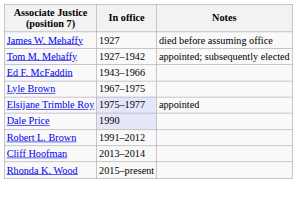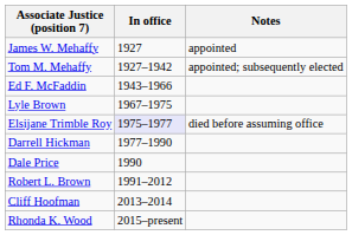James W. Mehaffy | Notes: died before assuming office -> appointed
Elsijane Trimble Roy | Notes: appointed -> died before assuming office
+ row: Darrell Hickman | 1977–1990
Dale Price | In office: lavender background -> no background
